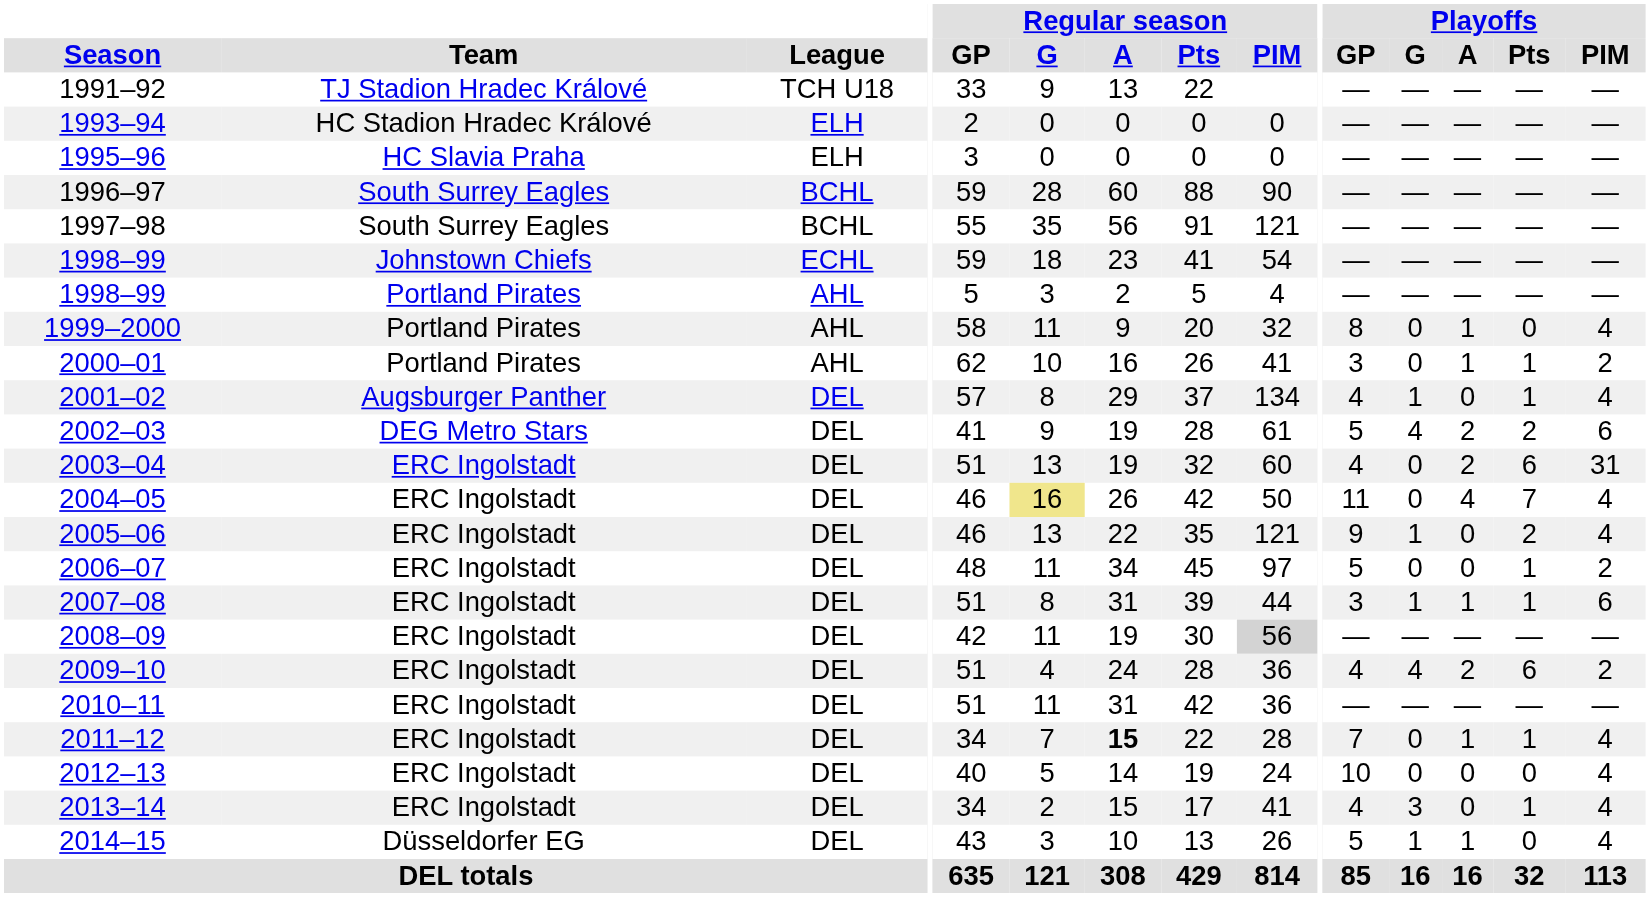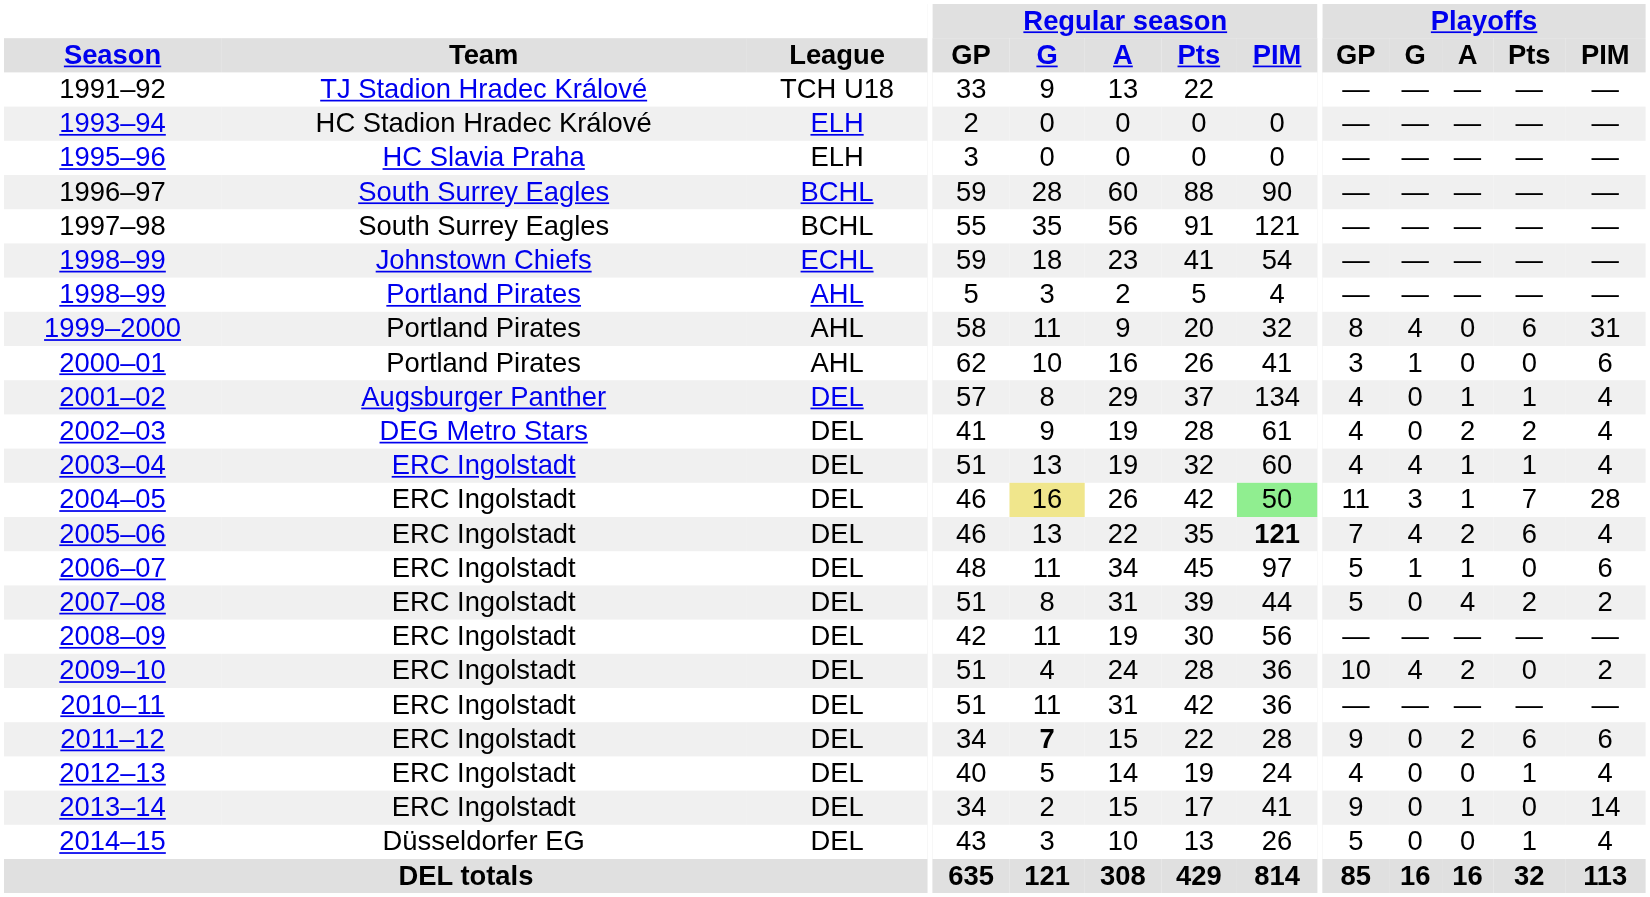1999–2000 | Playoffs / G: 0 -> 4
1999–2000 | Playoffs / A: 1 -> 0
1999–2000 | Playoffs / Pts: 0 -> 6
1999–2000 | Playoffs / PIM: 4 -> 31
2000–01 | Playoffs / G: 0 -> 1
2000–01 | Playoffs / A: 1 -> 0
2000–01 | Playoffs / Pts: 1 -> 0
2000–01 | Playoffs / PIM: 2 -> 6
2001–02 | Playoffs / G: 1 -> 0
2001–02 | Playoffs / A: 0 -> 1
2002–03 | Playoffs / GP: 5 -> 4
2002–03 | Playoffs / G: 4 -> 0
2002–03 | Playoffs / PIM: 6 -> 4
2003–04 | Playoffs / G: 0 -> 4
2003–04 | Playoffs / A: 2 -> 1
2003–04 | Playoffs / Pts: 6 -> 1
2003–04 | Playoffs / PIM: 31 -> 4
2004–05 | Regular season / PIM: no background -> lightgreen background
2004–05 | Playoffs / G: 0 -> 3
2004–05 | Playoffs / A: 4 -> 1
2004–05 | Playoffs / PIM: 4 -> 28
2005–06 | Regular season / PIM: normal -> bold
2005–06 | Playoffs / GP: 9 -> 7
2005–06 | Playoffs / G: 1 -> 4
2005–06 | Playoffs / A: 0 -> 2
2005–06 | Playoffs / Pts: 2 -> 6
2006–07 | Playoffs / G: 0 -> 1
2006–07 | Playoffs / A: 0 -> 1
2006–07 | Playoffs / Pts: 1 -> 0
2006–07 | Playoffs / PIM: 2 -> 6
2007–08 | Playoffs / GP: 3 -> 5
2007–08 | Playoffs / G: 1 -> 0
2007–08 | Playoffs / A: 1 -> 4
2007–08 | Playoffs / Pts: 1 -> 2
2007–08 | Playoffs / PIM: 6 -> 2
2008–09 | Regular season / PIM: lightgrey background -> no background
2009–10 | Playoffs / GP: 4 -> 10
2009–10 | Playoffs / Pts: 6 -> 0
2011–12 | Regular season / G: normal -> bold
2011–12 | Regular season / A: bold -> normal
2011–12 | Playoffs / GP: 7 -> 9
2011–12 | Playoffs / A: 1 -> 2
2011–12 | Playoffs / Pts: 1 -> 6
2011–12 | Playoffs / PIM: 4 -> 6
2012–13 | Playoffs / GP: 10 -> 4
2012–13 | Playoffs / Pts: 0 -> 1
2013–14 | Playoffs / GP: 4 -> 9
2013–14 | Playoffs / G: 3 -> 0
2013–14 | Playoffs / A: 0 -> 1
2013–14 | Playoffs / Pts: 1 -> 0
2013–14 | Playoffs / PIM: 4 -> 14
2014–15 | Playoffs / G: 1 -> 0
2014–15 | Playoffs / A: 1 -> 0
2014–15 | Playoffs / Pts: 0 -> 1
